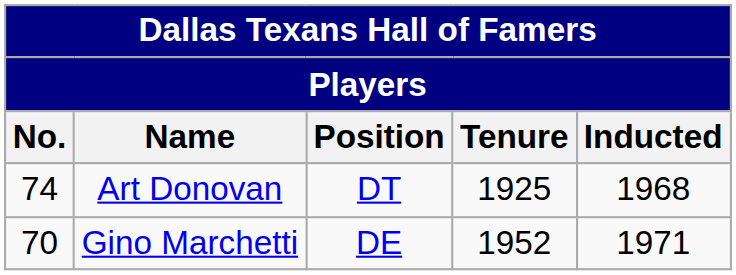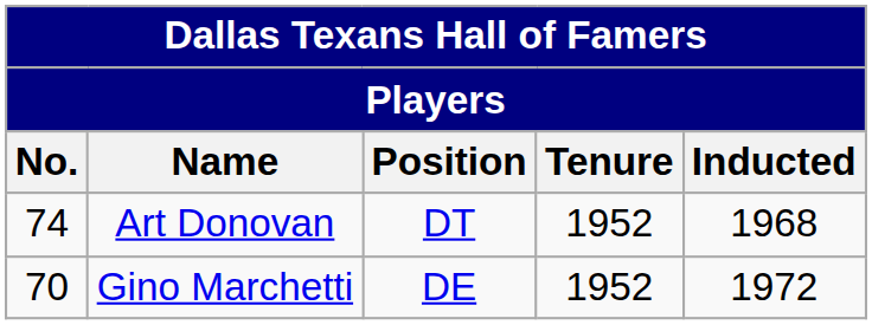Art Donovan | Tenure: 1925 -> 1952
Gino Marchetti | Inducted: 1971 -> 1972
